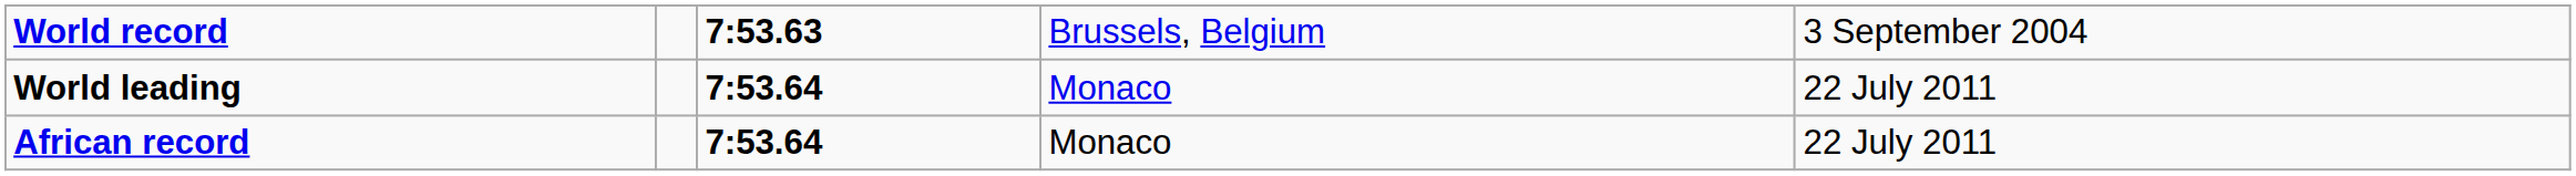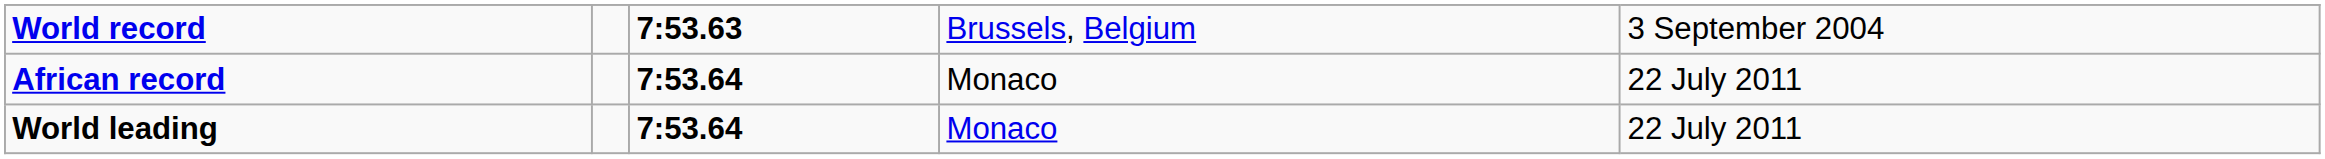rows swapped: World leading <-> African record
